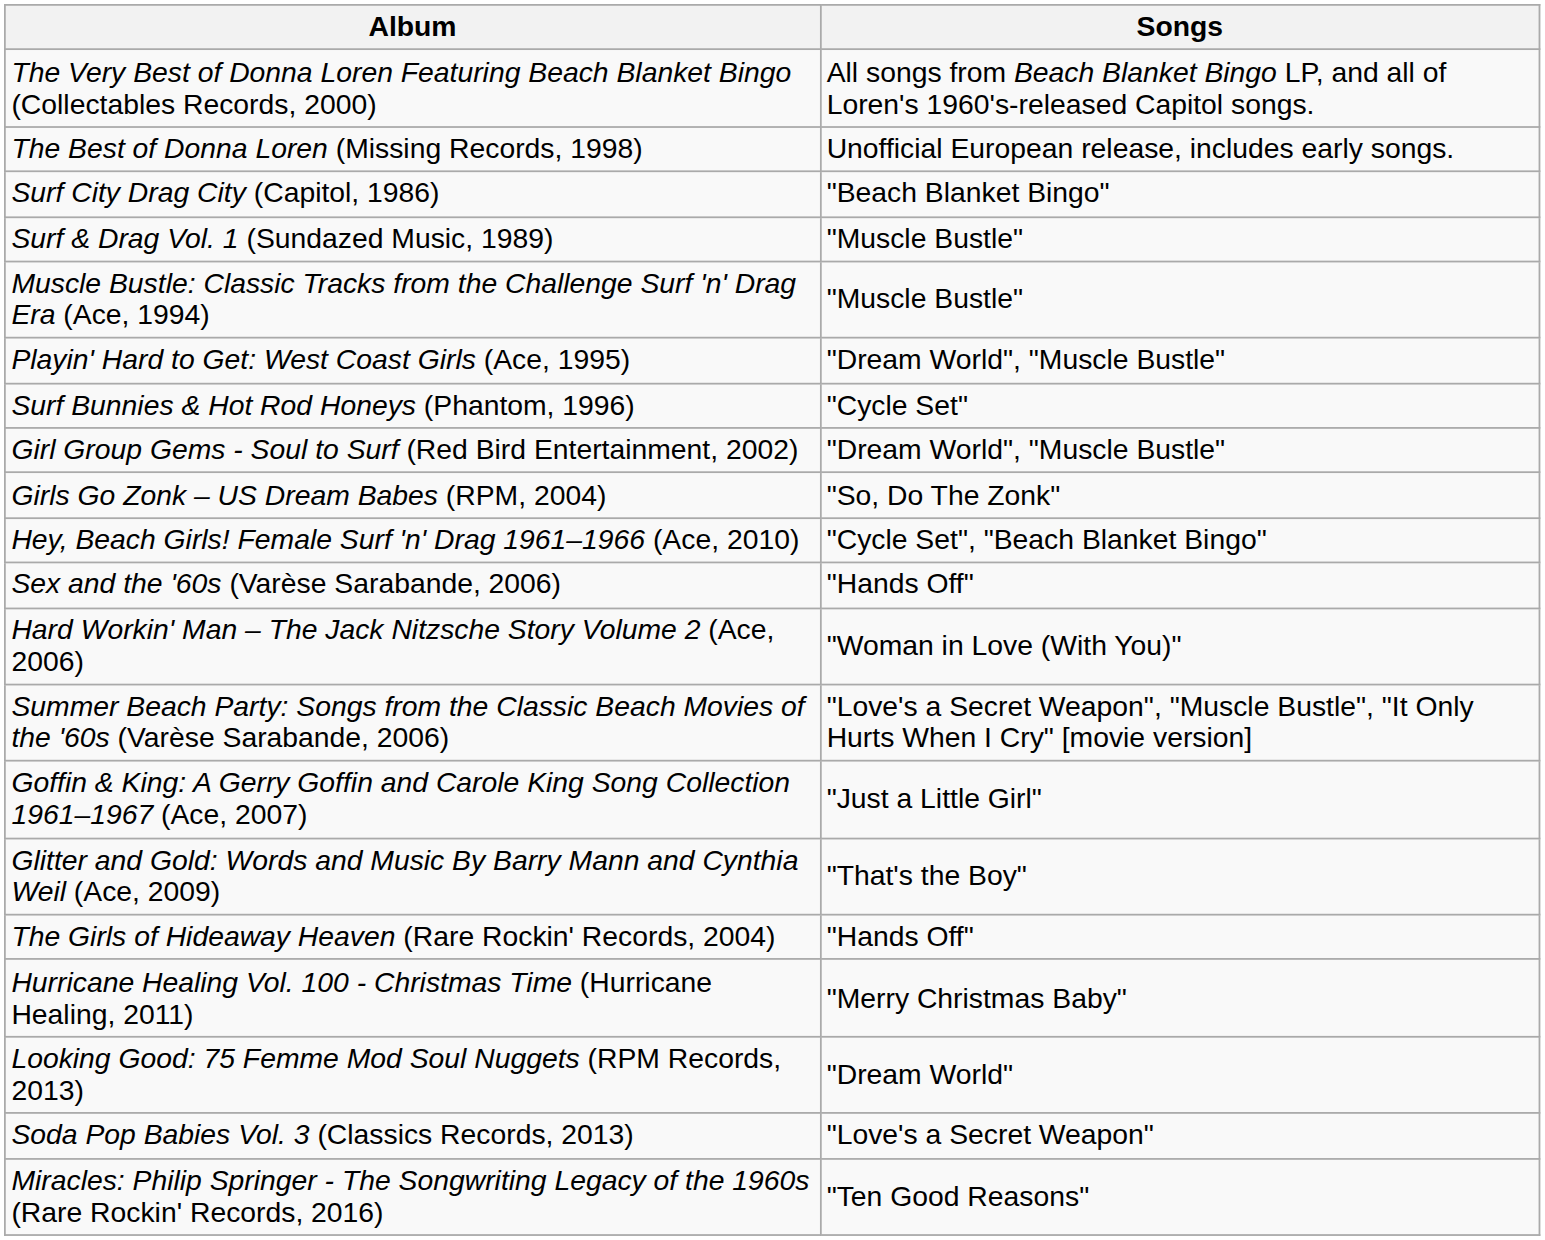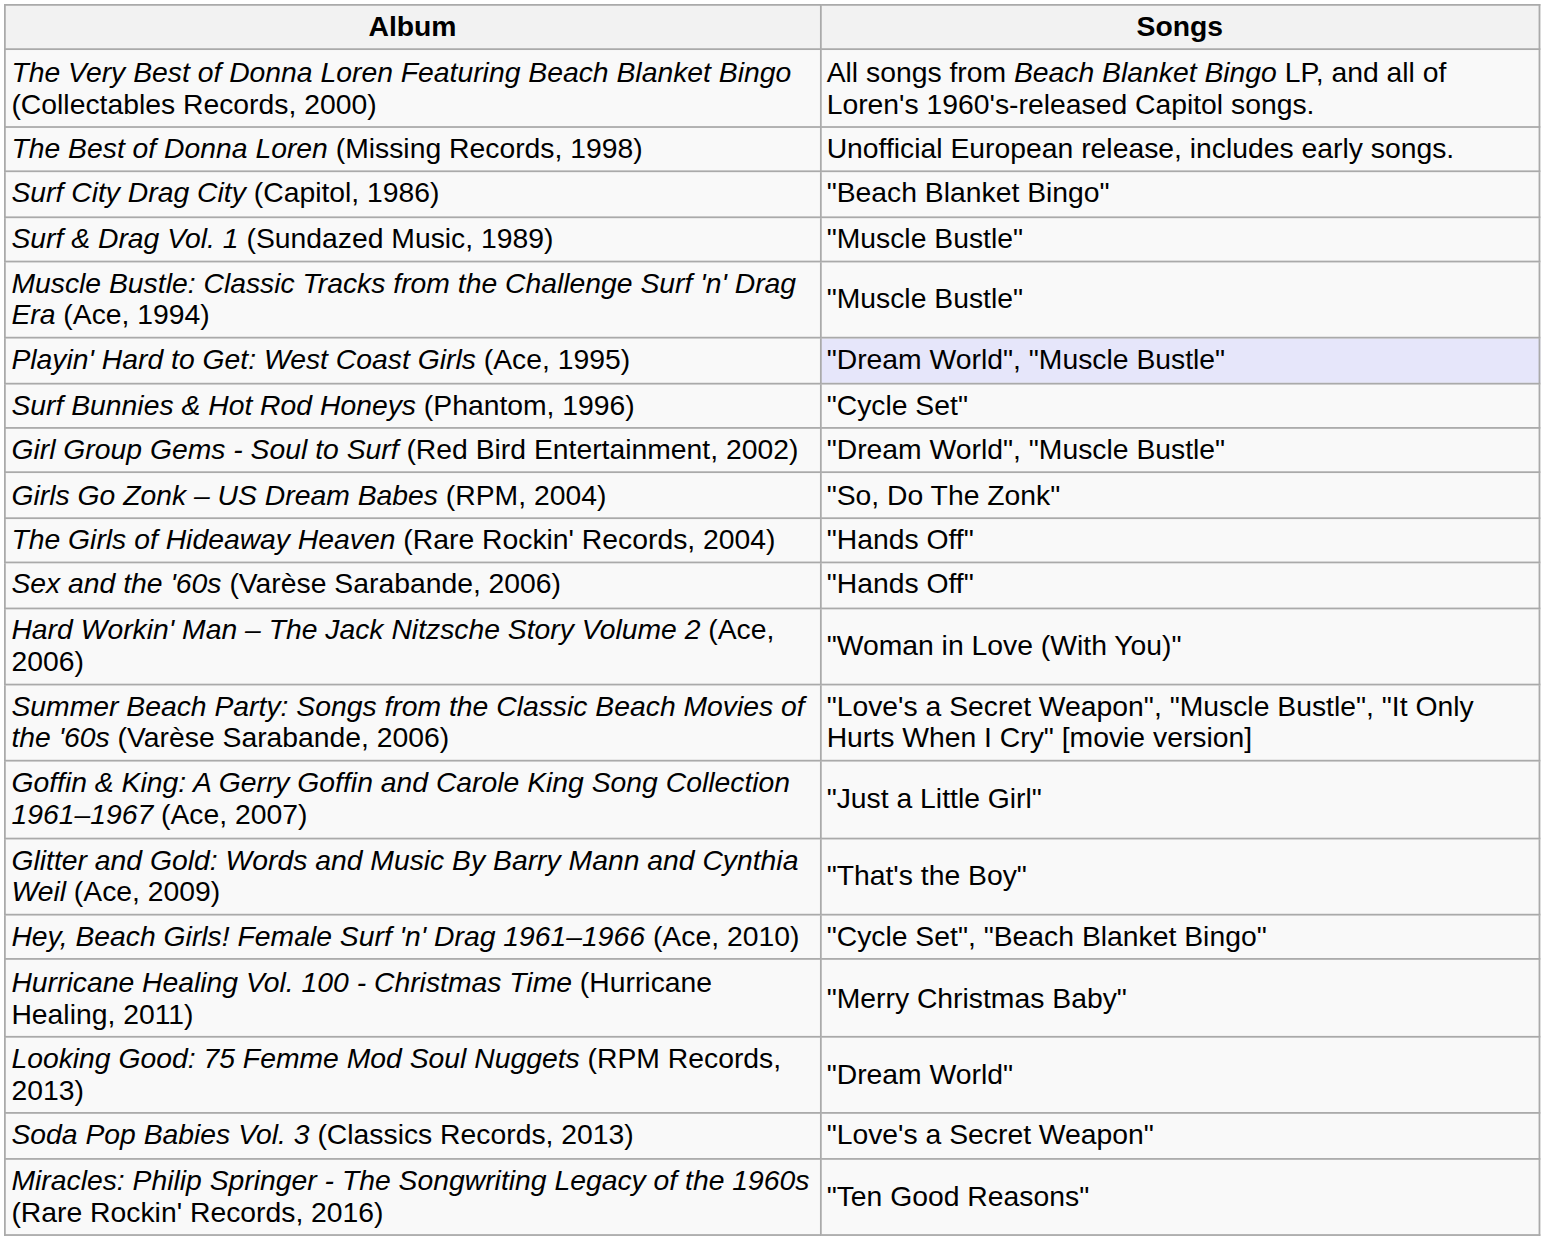Playin' Hard to Get: West Coast Girls (Ace, 1995) | Songs: no background -> lavender background
rows swapped: The Girls of Hideaway Heaven (Rare Rockin' Records, 2004) <-> Hey, Beach Girls! Female Surf 'n' Drag 1961–1966 (Ace, 2010)
